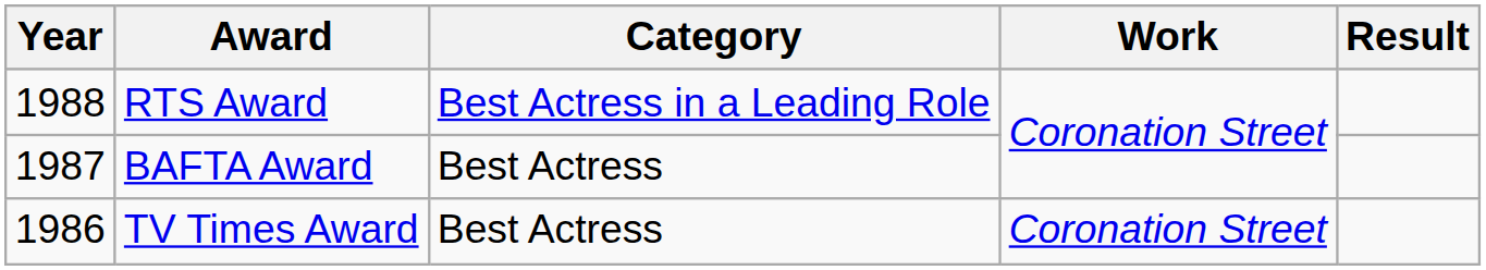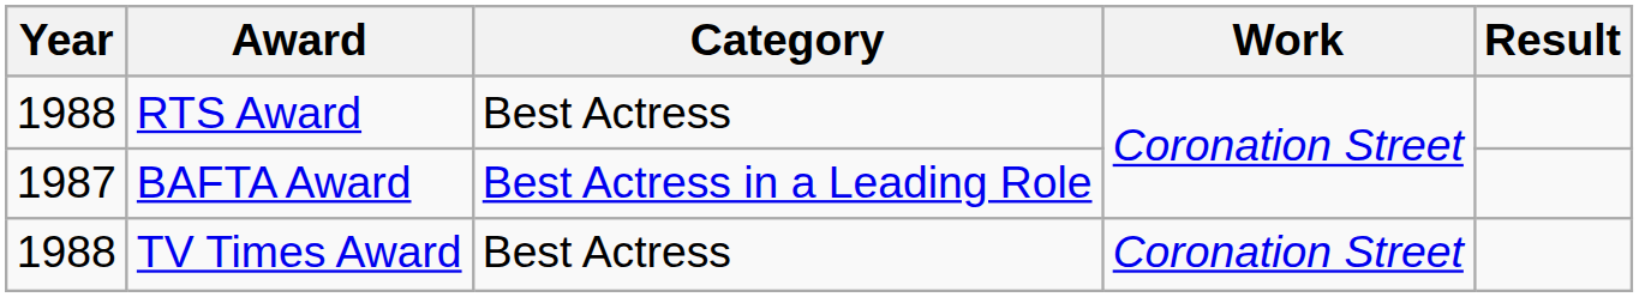RTS Award | Category: Best Actress in a Leading Role -> Best Actress
BAFTA Award | Category: Best Actress -> Best Actress in a Leading Role
TV Times Award | Year: 1986 -> 1988
